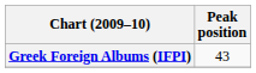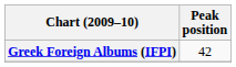Greek Foreign Albums (IFPI) | Peak position: 43 -> 42
